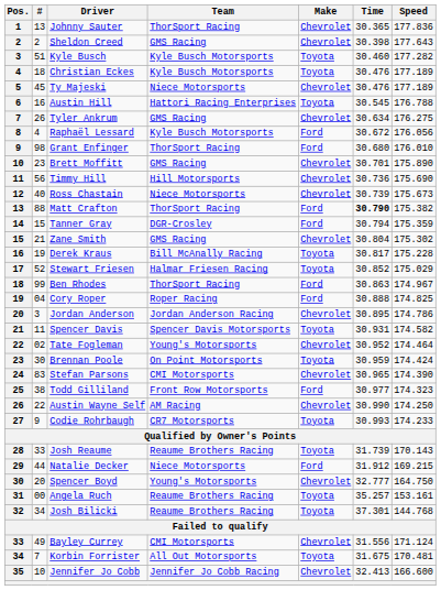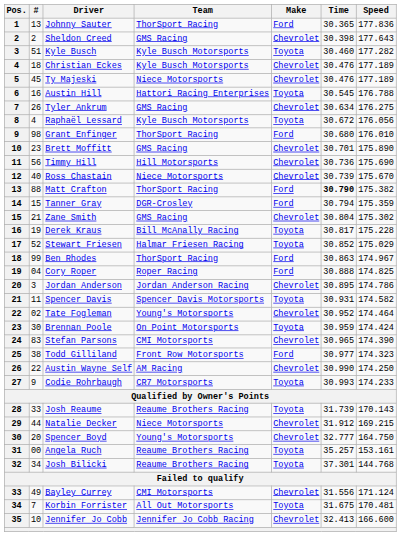Johnny Sauter | Make: Chevrolet -> Ford
Christian Eckes | Make: Toyota -> Chevrolet
Raphaël Lessard | Make: Ford -> Toyota
Ross Chastain | Speed: 175.673 -> 175.670
Natalie Decker | Make: Ford -> Chevrolet
